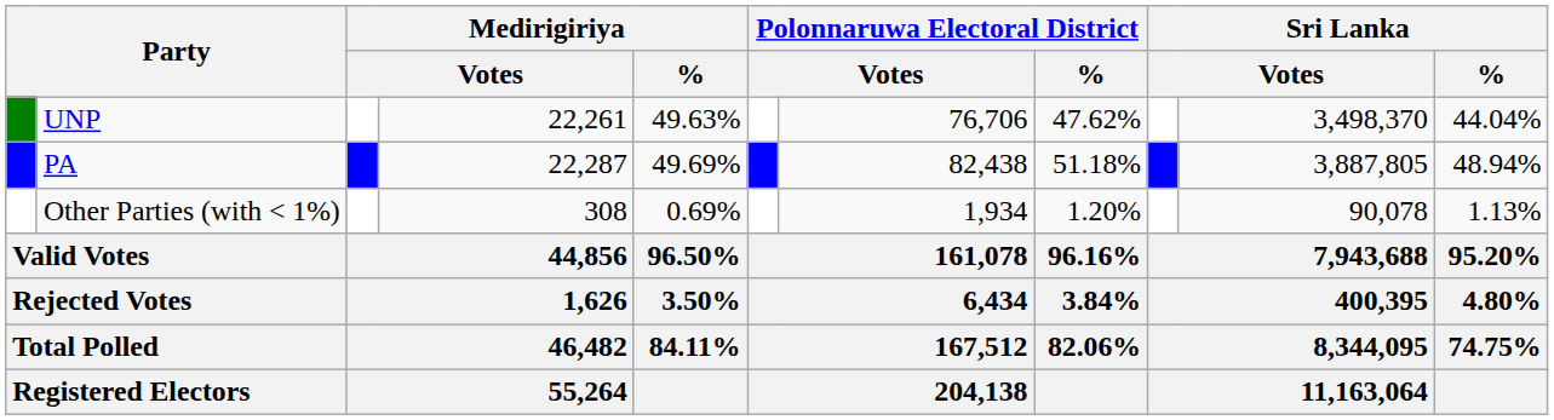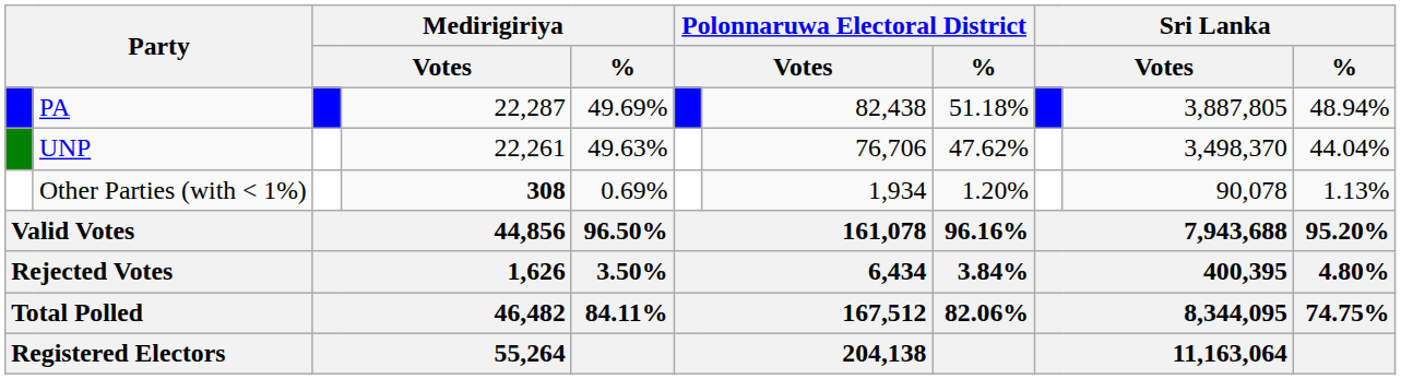rows swapped: PA <-> UNP
Other Parties (with < 1%) | column 4: normal -> bold
